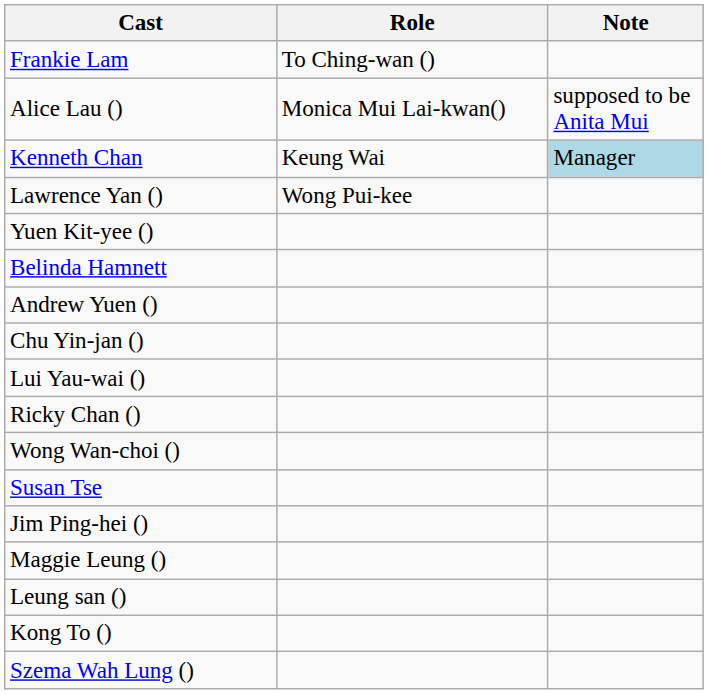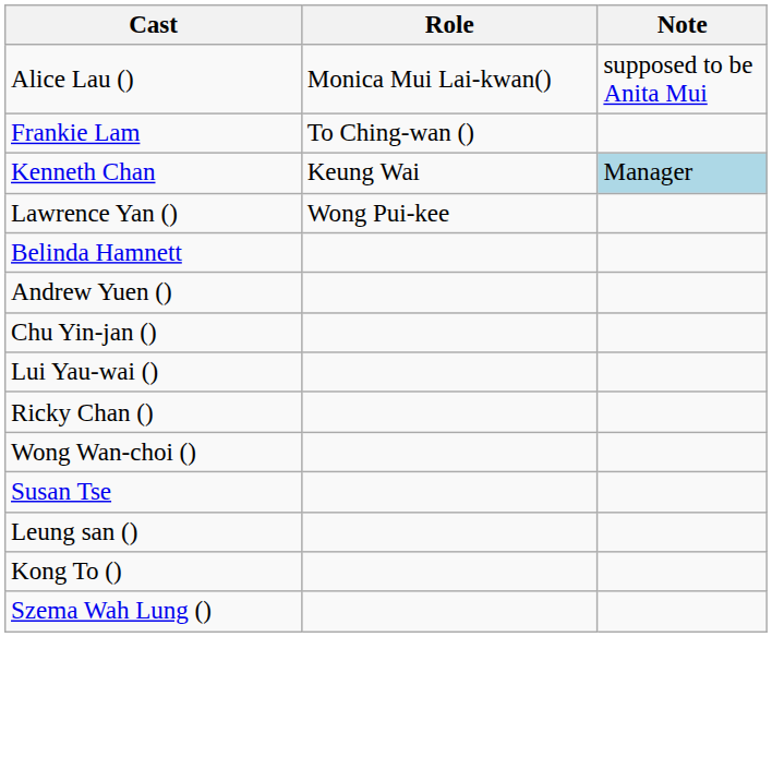rows swapped: Alice Lau () <-> Frankie Lam
- row: Yuen Kit-yee ()
- row: Jim Ping-hei ()
- row: Maggie Leung ()
